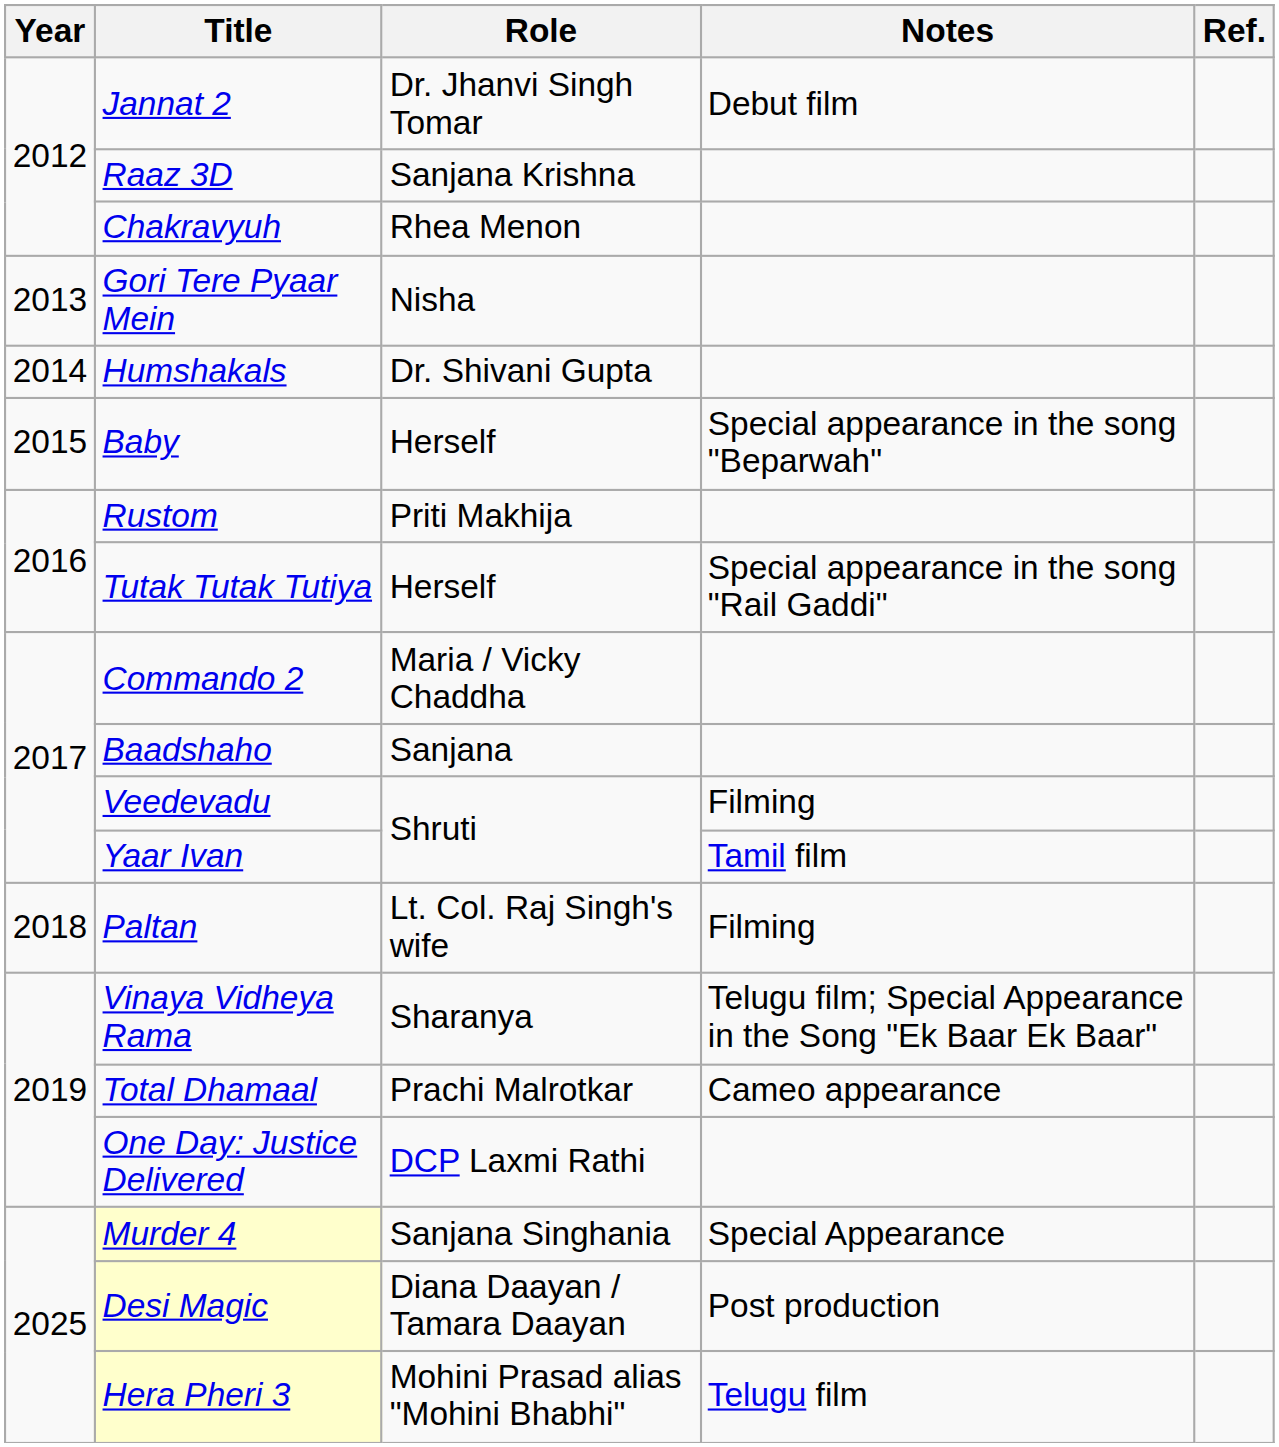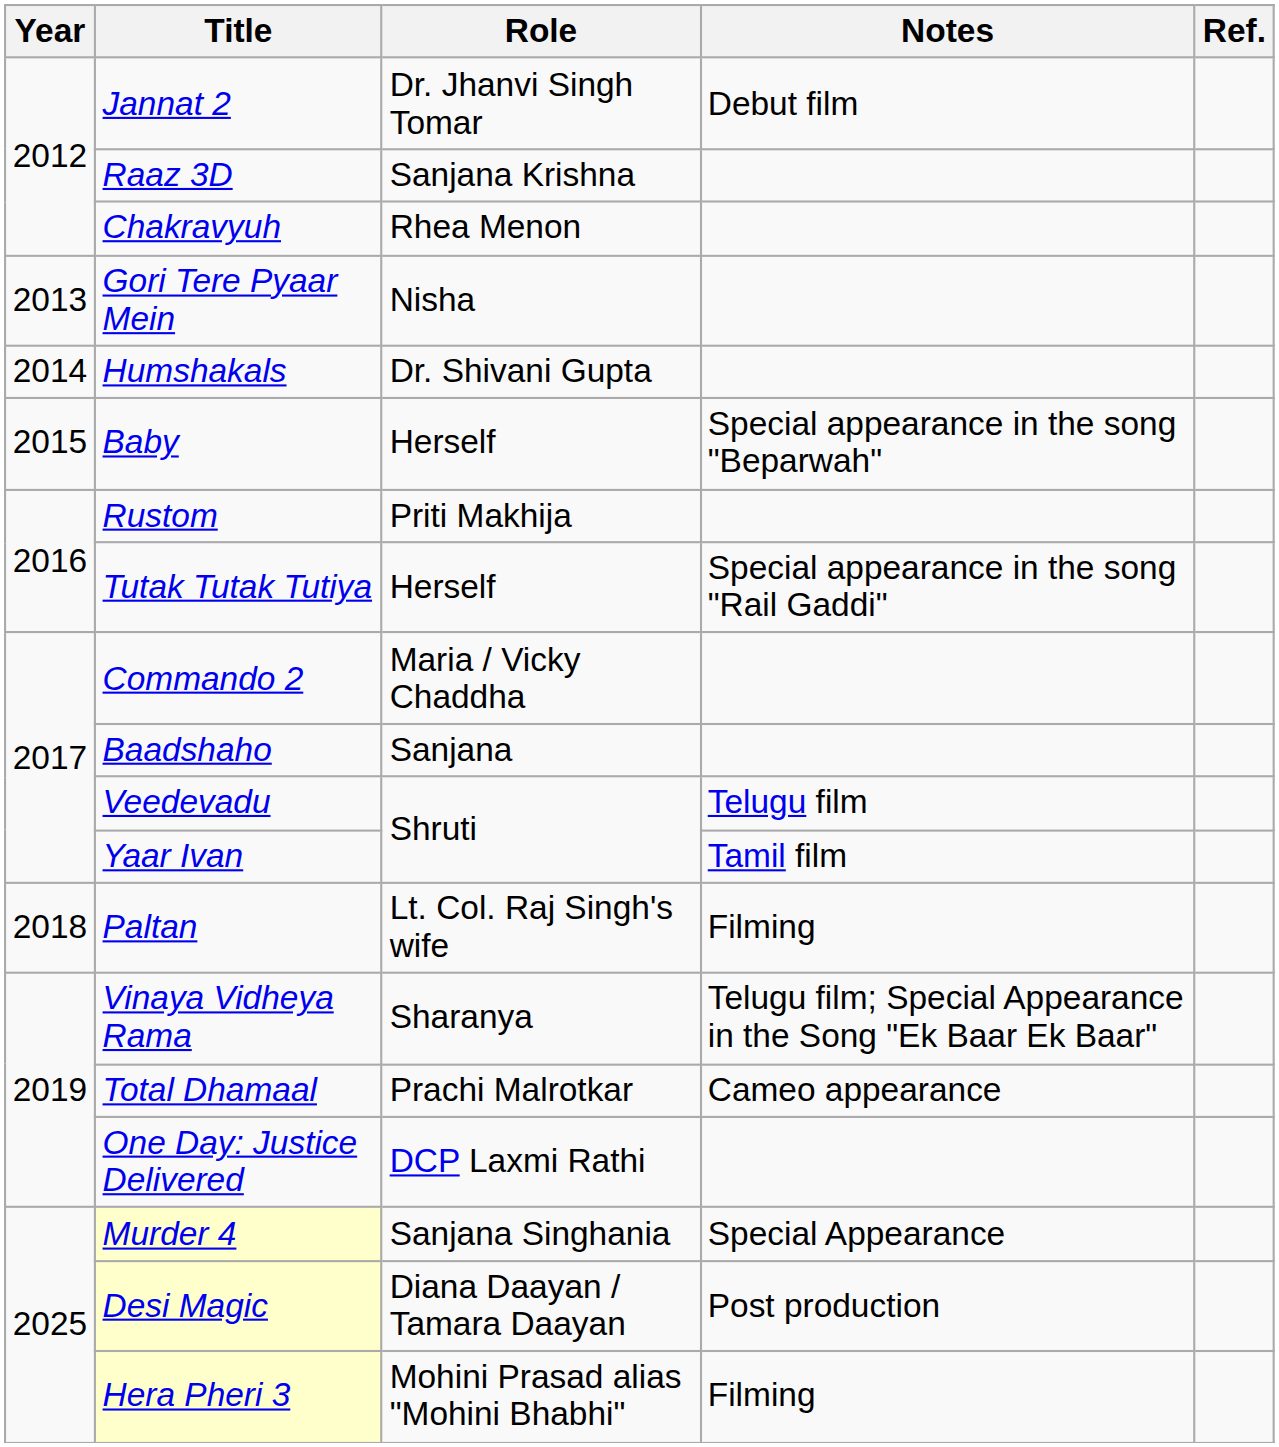Veedevadu | Notes: Filming -> Telugu film
Hera Pheri 3 | Notes: Telugu film -> Filming
